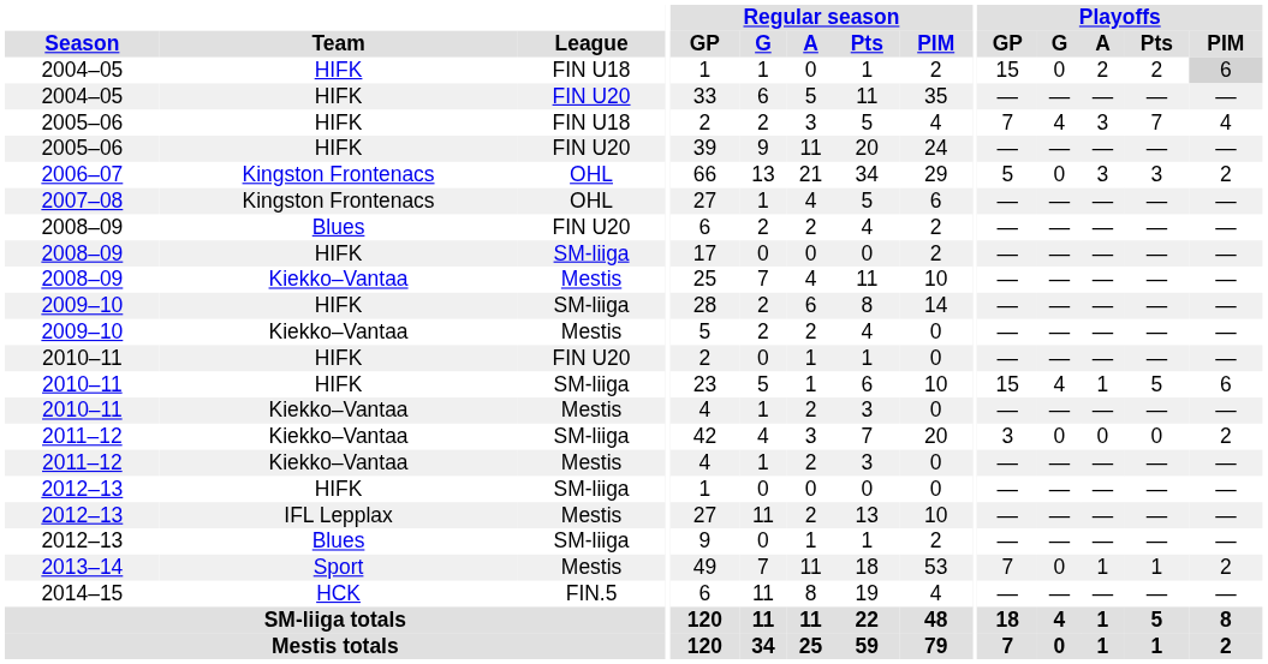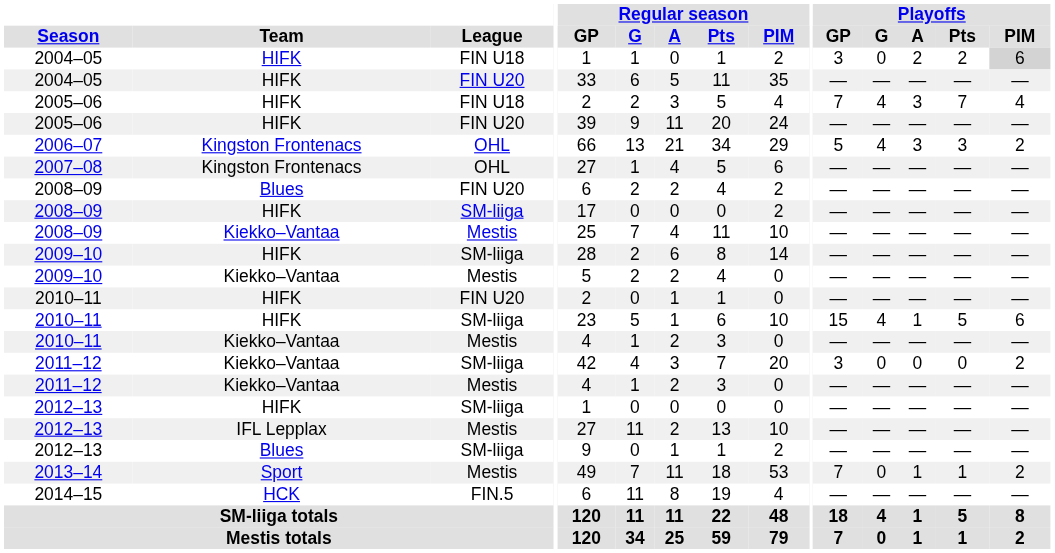2004–05 / FIN U18 | Playoffs / GP: 15 -> 3
2006–07 | Playoffs / G: 0 -> 4
